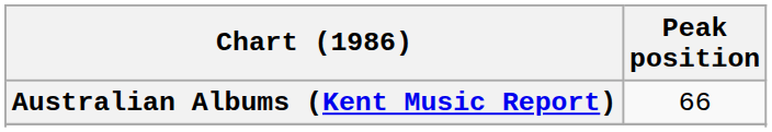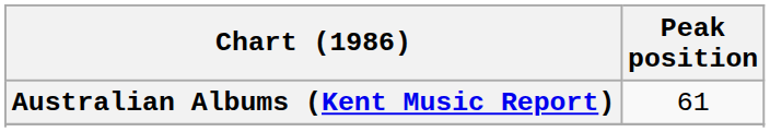Australian Albums (Kent Music Report) | Peak position: 66 -> 61
